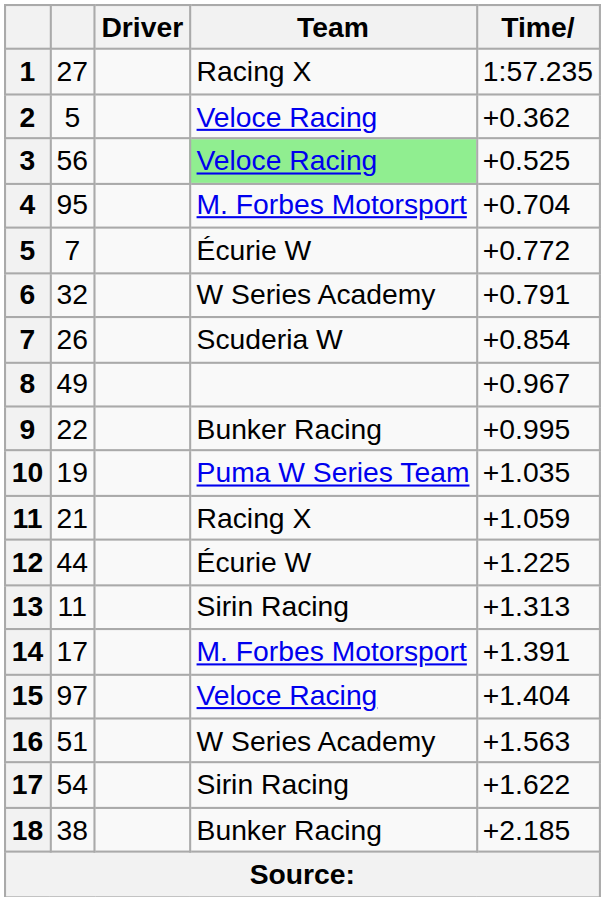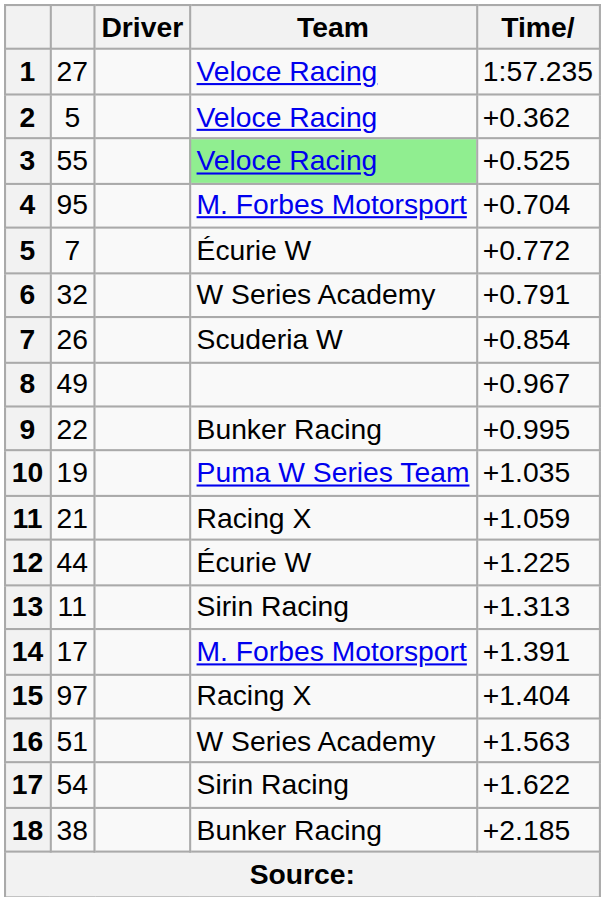1 | Team: Racing X -> Veloce Racing
3 | column 2: 56 -> 55
15 | Team: Veloce Racing -> Racing X
